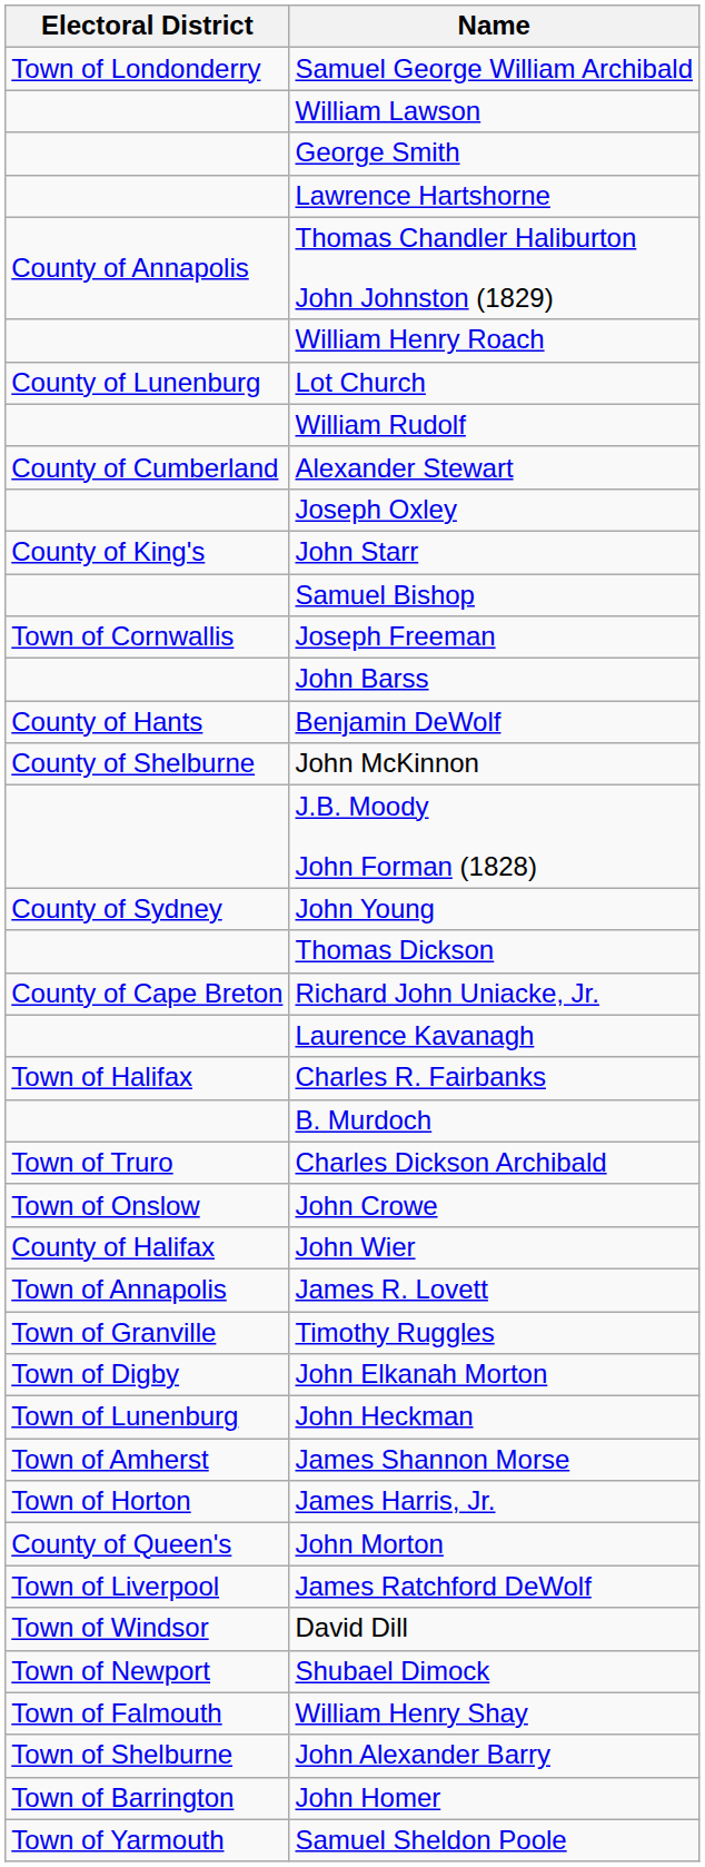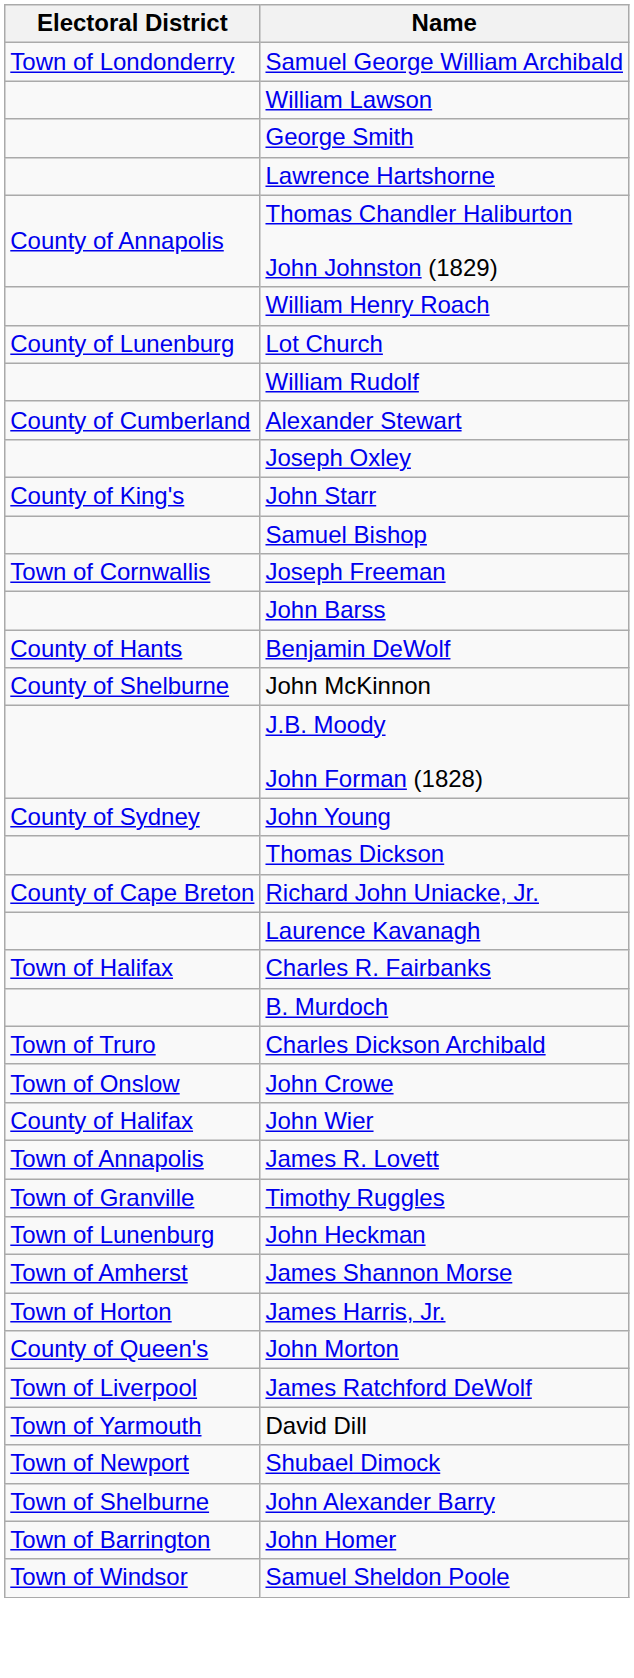- row: Town of Digby | John Elkanah Morton
David Dill | Electoral District: Town of Windsor -> Town of Yarmouth
- row: Town of Falmouth | William Henry Shay
Samuel Sheldon Poole | Electoral District: Town of Yarmouth -> Town of Windsor
